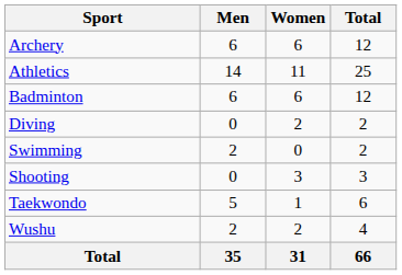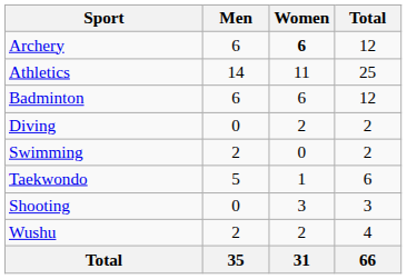Archery | Women: normal -> bold
rows swapped: Shooting <-> Taekwondo
